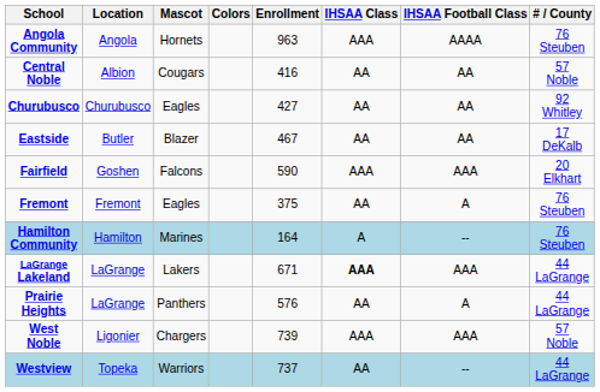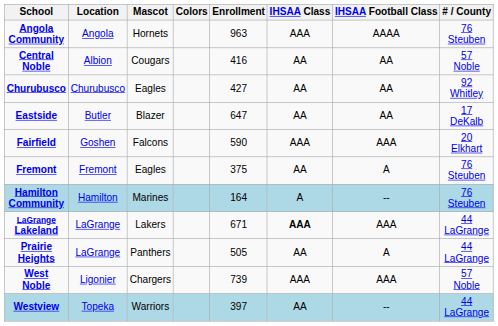Eastside | Enrollment: 467 -> 647
Prairie Heights | Enrollment: 576 -> 505
Westview | Enrollment: 737 -> 397
